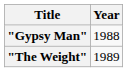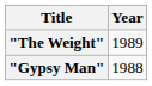rows swapped: "Gypsy Man" <-> "The Weight"
